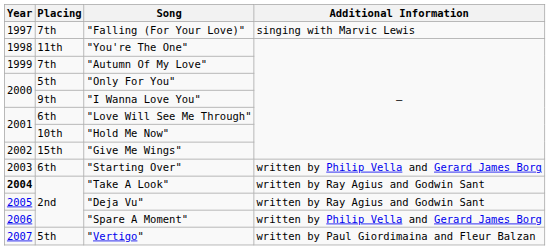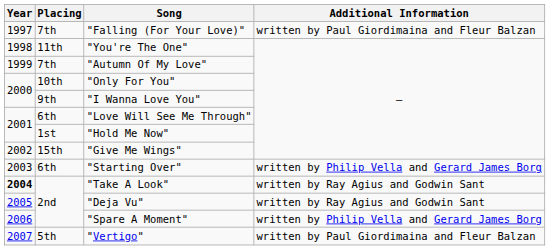"Falling (For Your Love)" | Additional Information: singing with Marvic Lewis -> written by Paul Giordimaina and Fleur Balzan
"Only For You" | Placing: 5th -> 10th
"Hold Me Now" | Placing: 10th -> 1st
